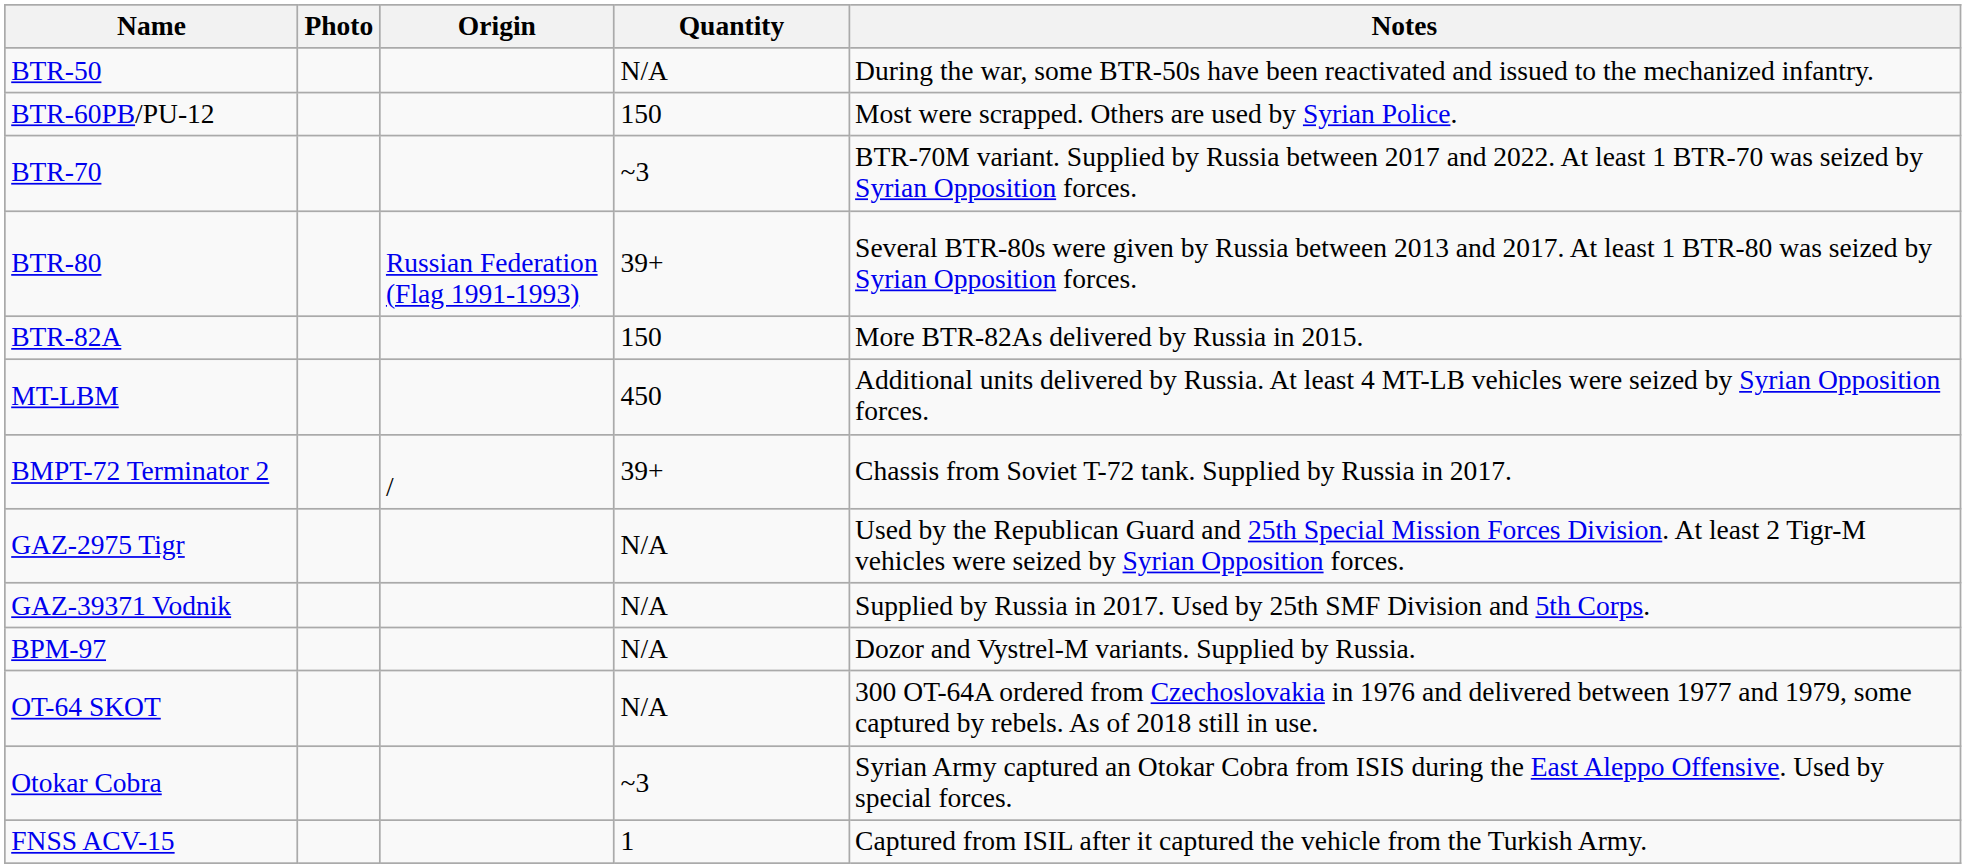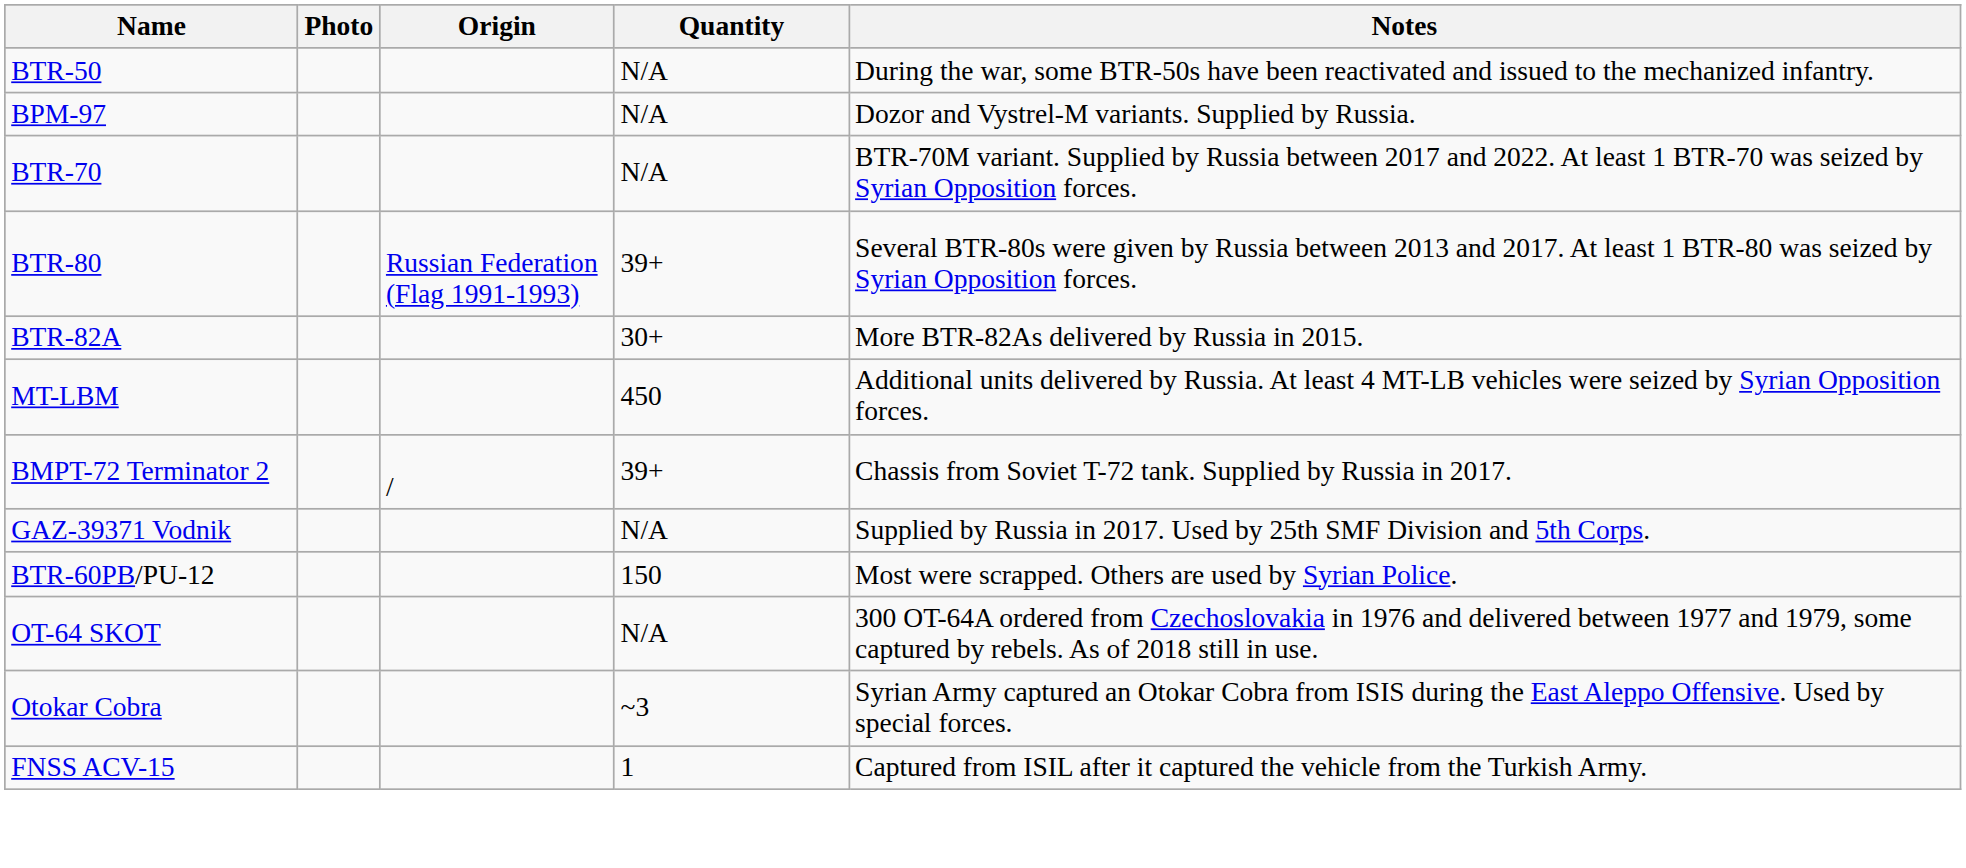rows swapped: BTR-60PB/PU-12 <-> BPM-97
BTR-70 | Quantity: ~3 -> N/A
BTR-82A | Quantity: 150 -> 30+
- row: GAZ-2975 Tigr | N/A | Used by the Republican Guard and 25th Special Mission Forces Division. At least 2 Tigr-M vehicles were seized by Syrian Opposition forces.
